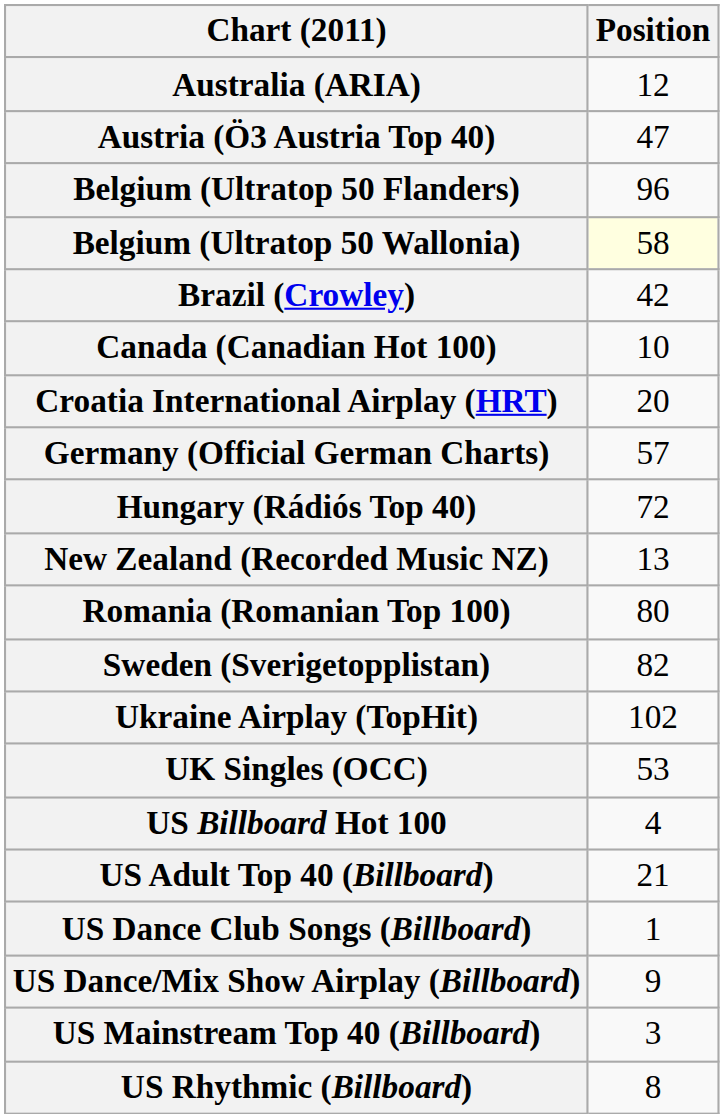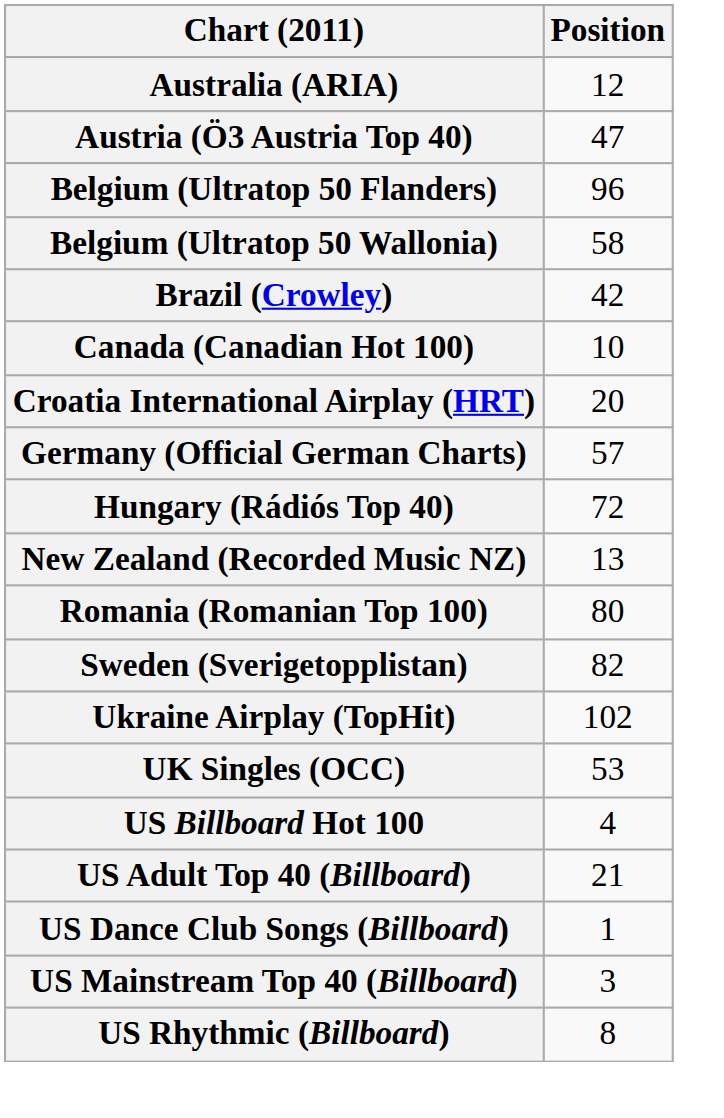Belgium (Ultratop 50 Wallonia) | Position: lightyellow background -> no background
- row: US Dance/Mix Show Airplay (Billboard) | 9
